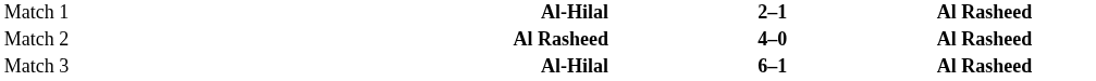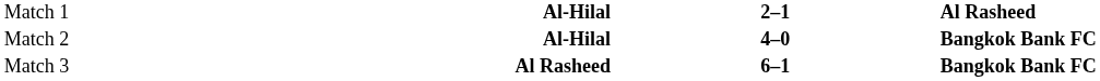Match 2 | column 2: Al Rasheed -> Al-Hilal
Match 2 | column 4: Al Rasheed -> Bangkok Bank FC
Match 3 | column 2: Al-Hilal -> Al Rasheed
Match 3 | column 4: Al Rasheed -> Bangkok Bank FC
